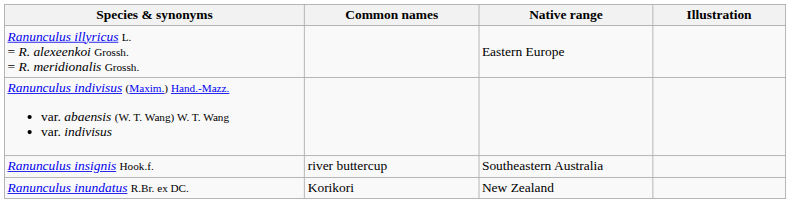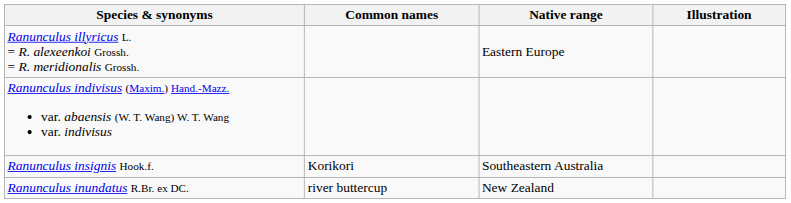Ranunculus insignis Hook.f. | Common names: river buttercup -> Korikori
Ranunculus inundatus R.Br. ex DC. | Common names: Korikori -> river buttercup
